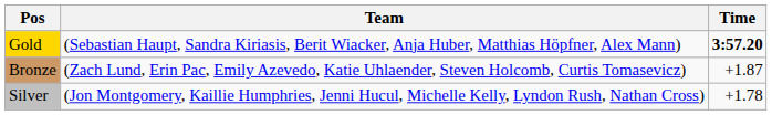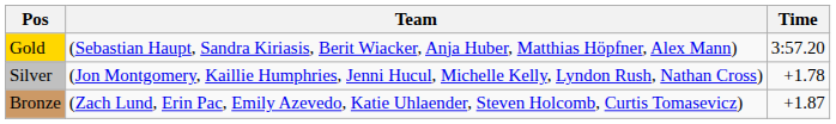Gold | Time: bold -> normal
rows swapped: Silver <-> Bronze
